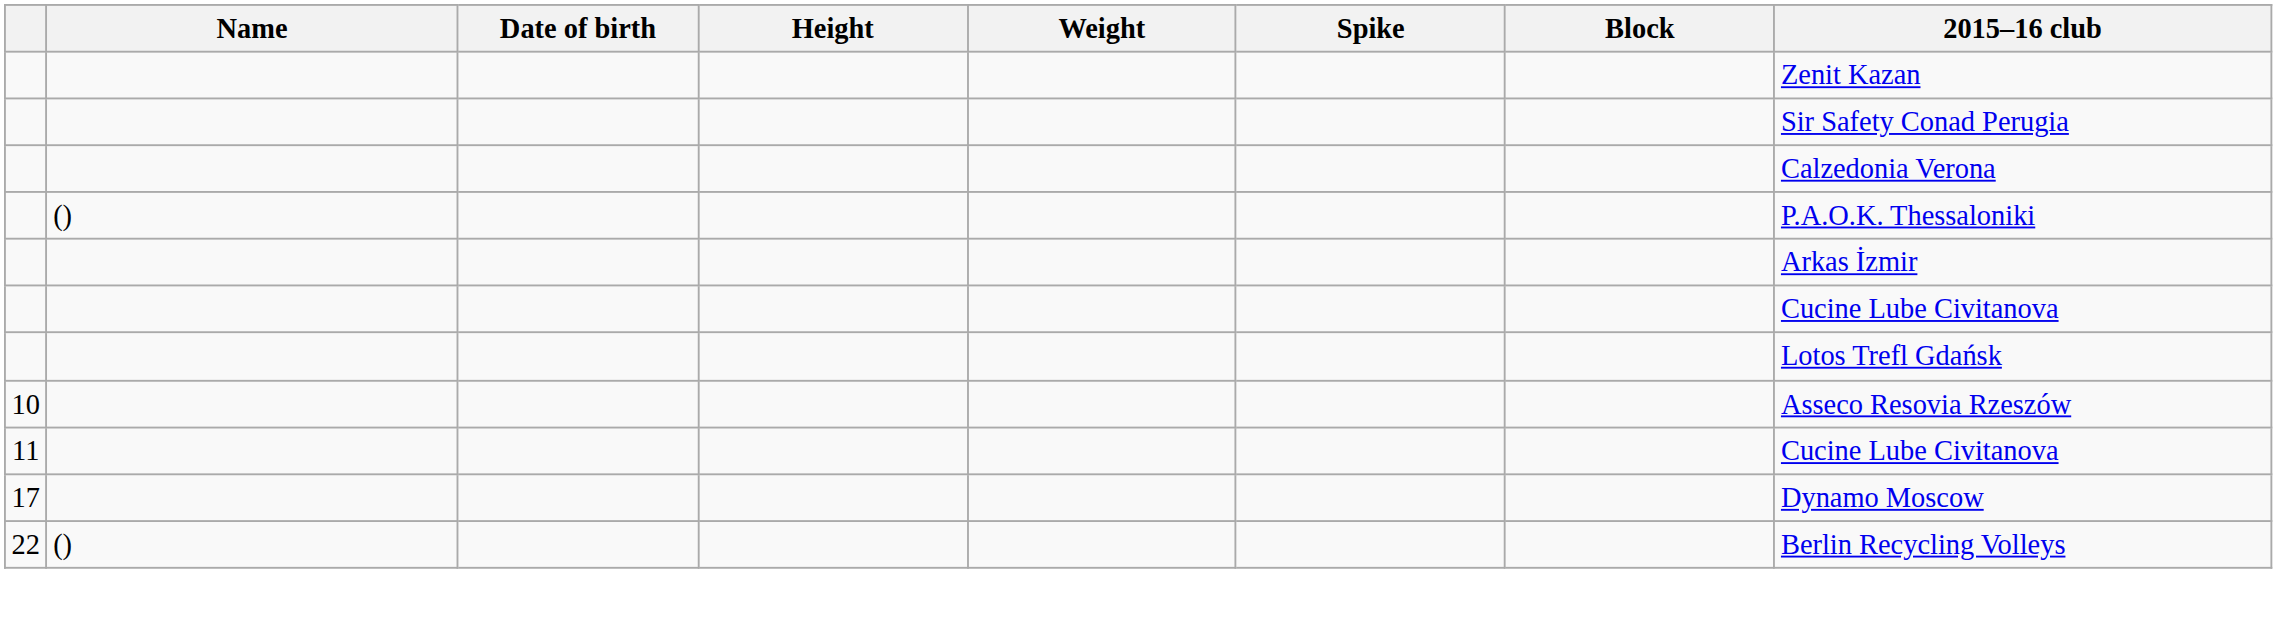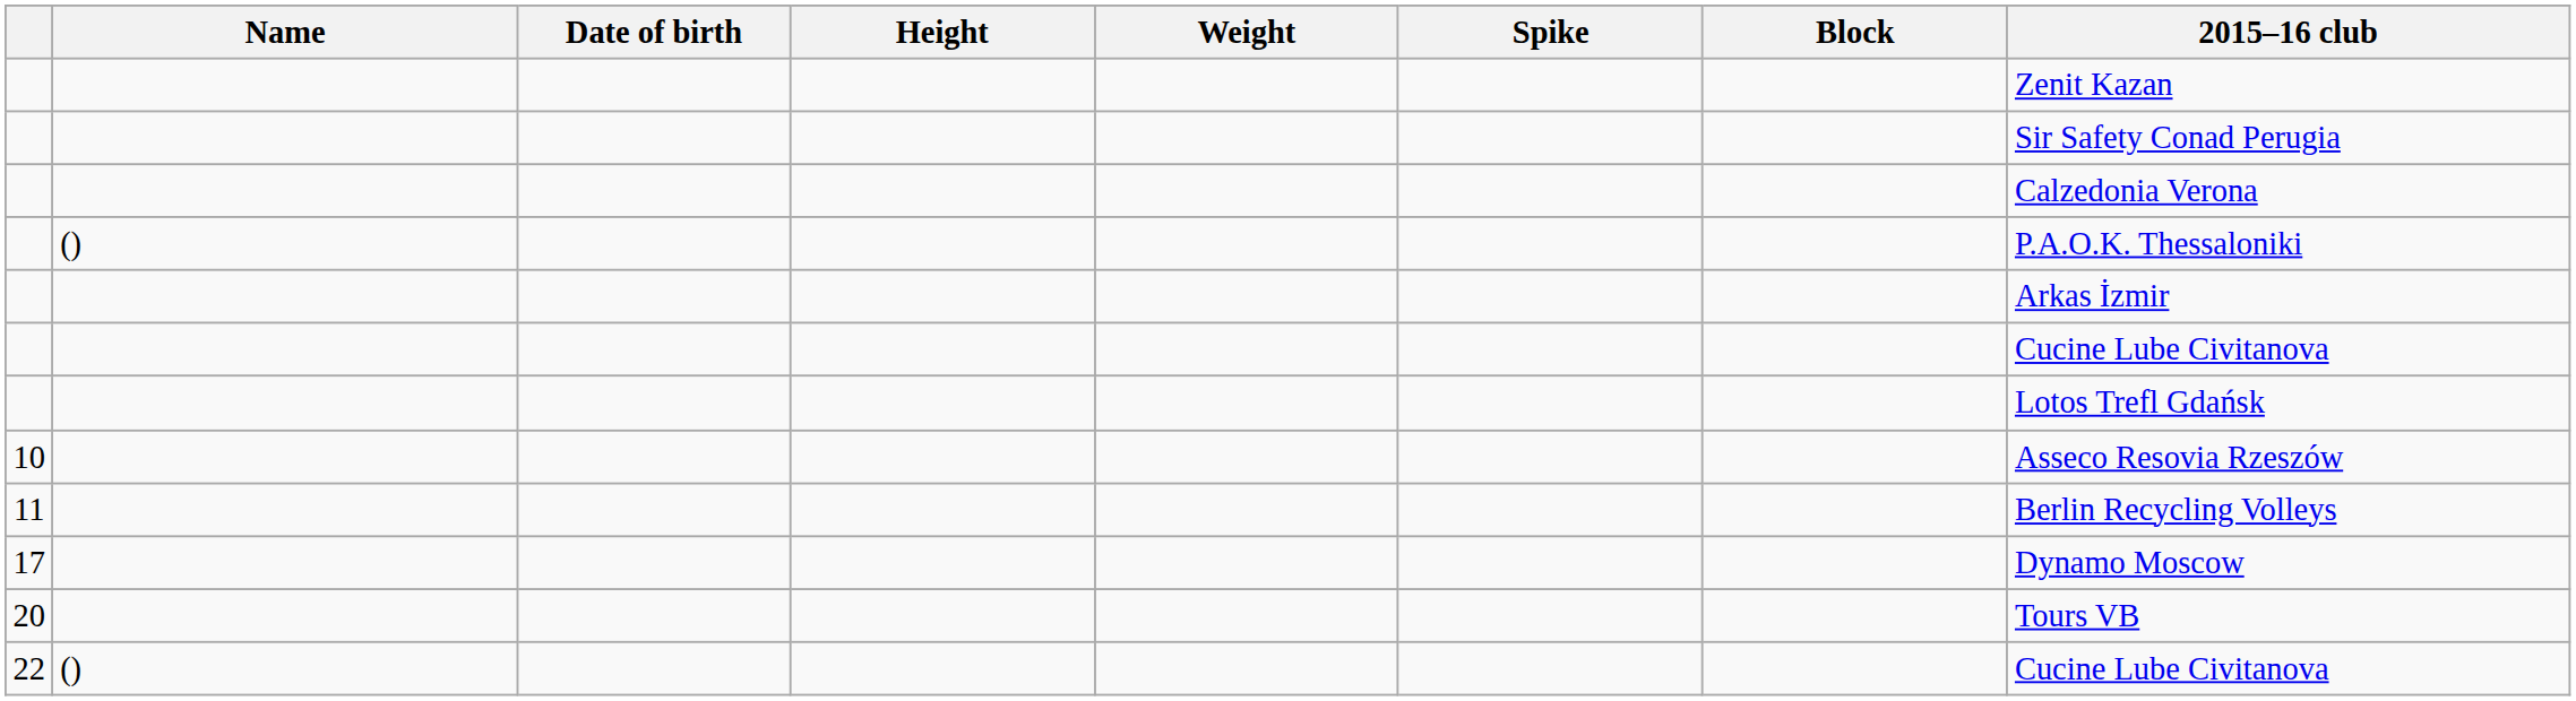11 | 2015–16 club: Cucine Lube Civitanova -> Berlin Recycling Volleys
+ row: 20 | Tours VB
22 | 2015–16 club: Berlin Recycling Volleys -> Cucine Lube Civitanova
